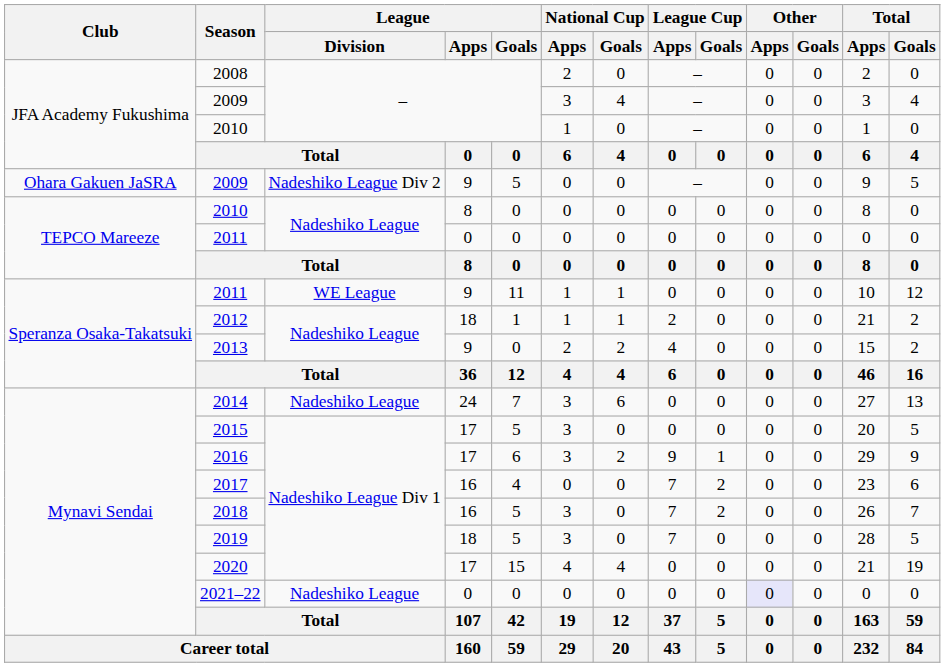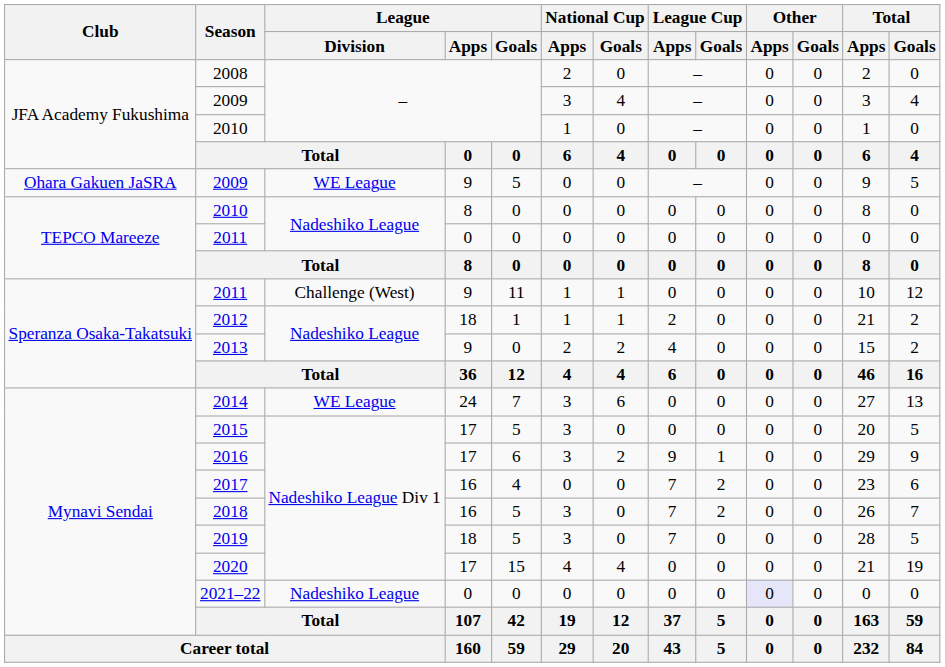2009 / 9 | League / Division: Nadeshiko League Div 2 -> WE League
2011 / 9 | League / Division: WE League -> Challenge (West)
2014 | League / Division: Nadeshiko League -> WE League
